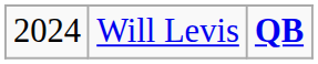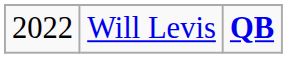Will Levis | column 1: 2024 -> 2022
